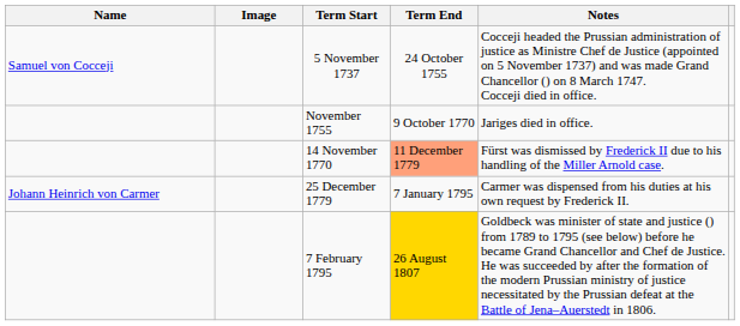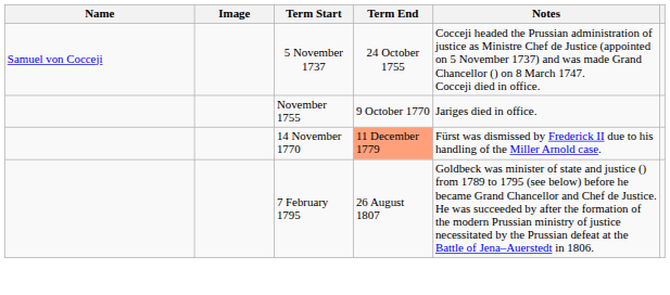- row: Johann Heinrich von Carmer | 25 December 1779 | 7 January 1795 | Carmer was dispensed from his duties at his own request by Frederick II.
7 February 1795 | Term End: gold background -> no background
